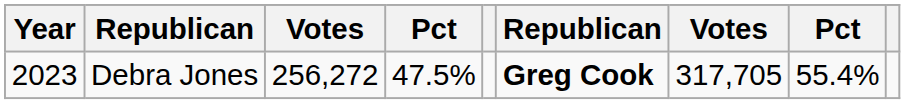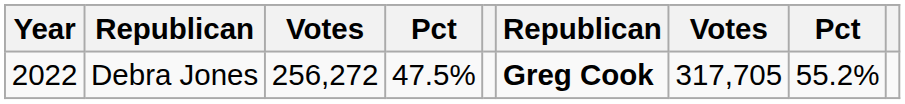Debra Jones | Year: 2023 -> 2022
Debra Jones | column 8: 55.4% -> 55.2%
